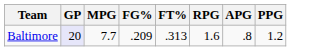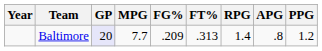+ column: Year
Baltimore | RPG: 1.6 -> 1.4
